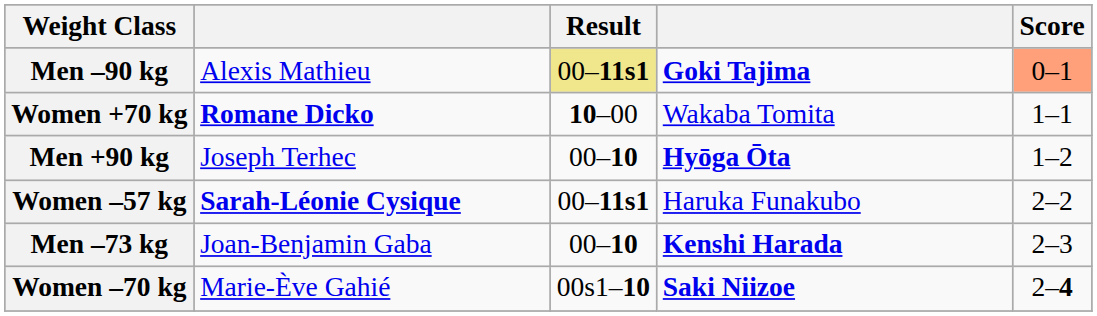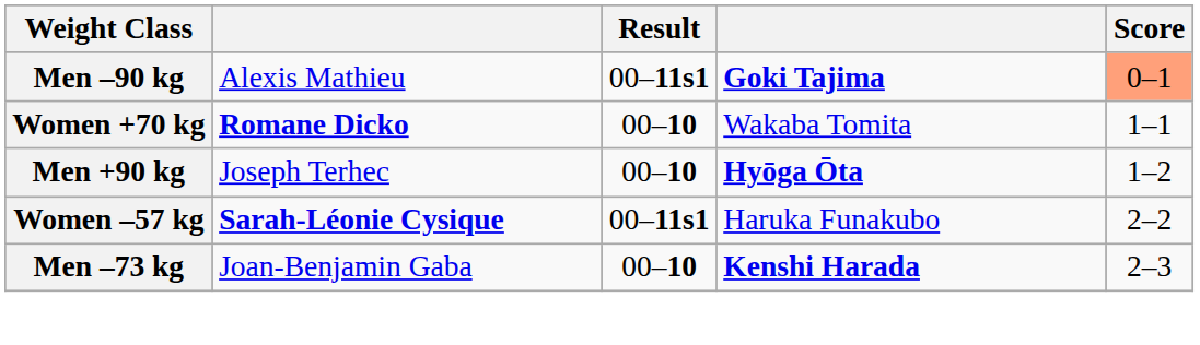Men –90 kg | Result: khaki background -> no background
Women +70 kg | Result: 10–00 -> 00–10
- row: Women –70 kg | Marie-Ève Gahié | 00s1–10 | Saki Niizoe | 2–4
